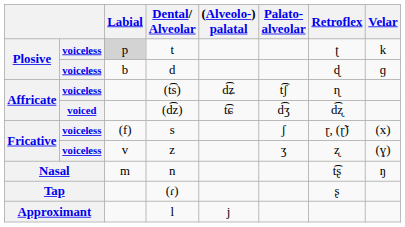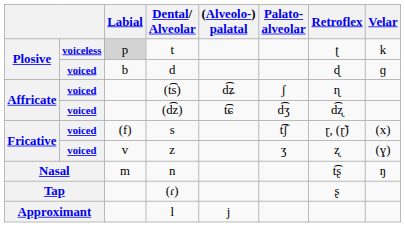d | column 2: voiceless -> voiced
(t͡s) | column 2: voiceless -> voiced
(t͡s) | Palato- alveolar: t͡ʃ -> ʃ
s | column 2: voiceless -> voiced
s | Palato- alveolar: ʃ -> t͡ʃ
z | column 2: voiceless -> voiced
